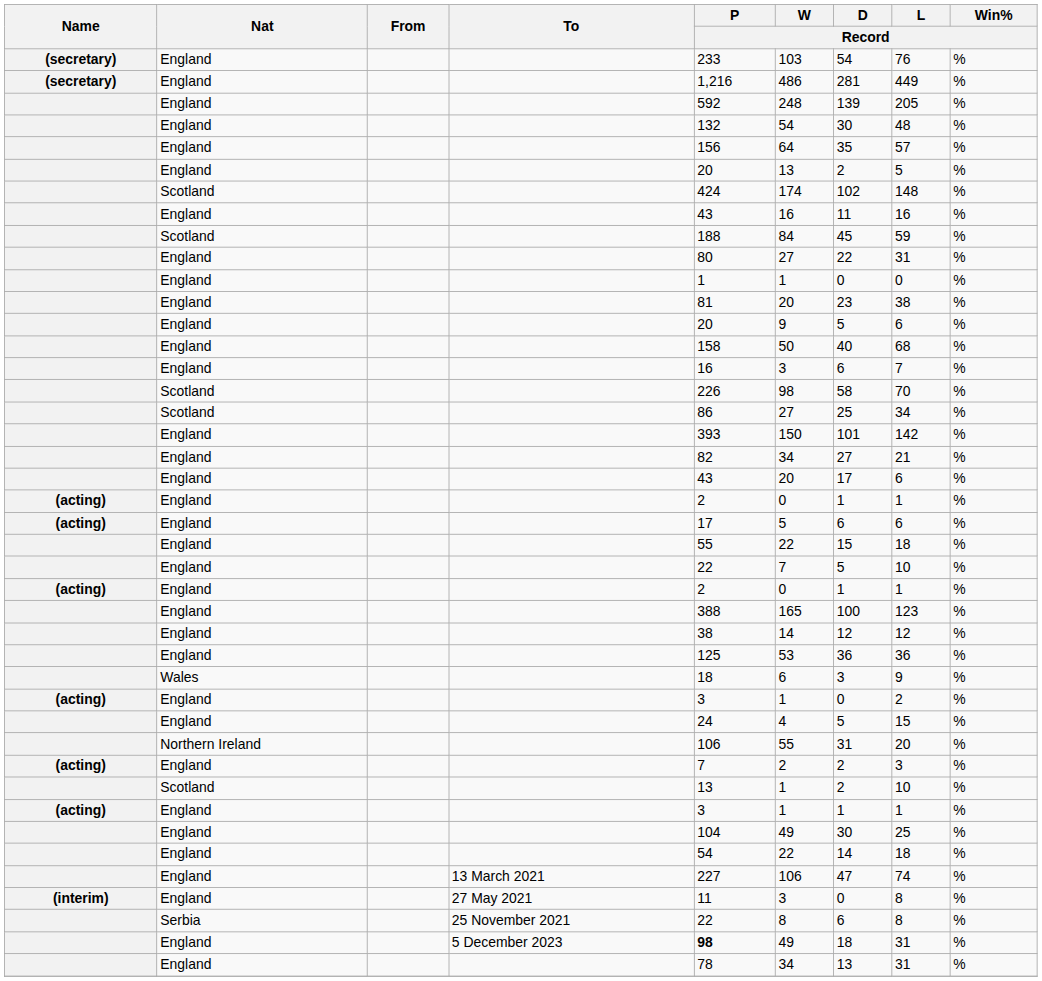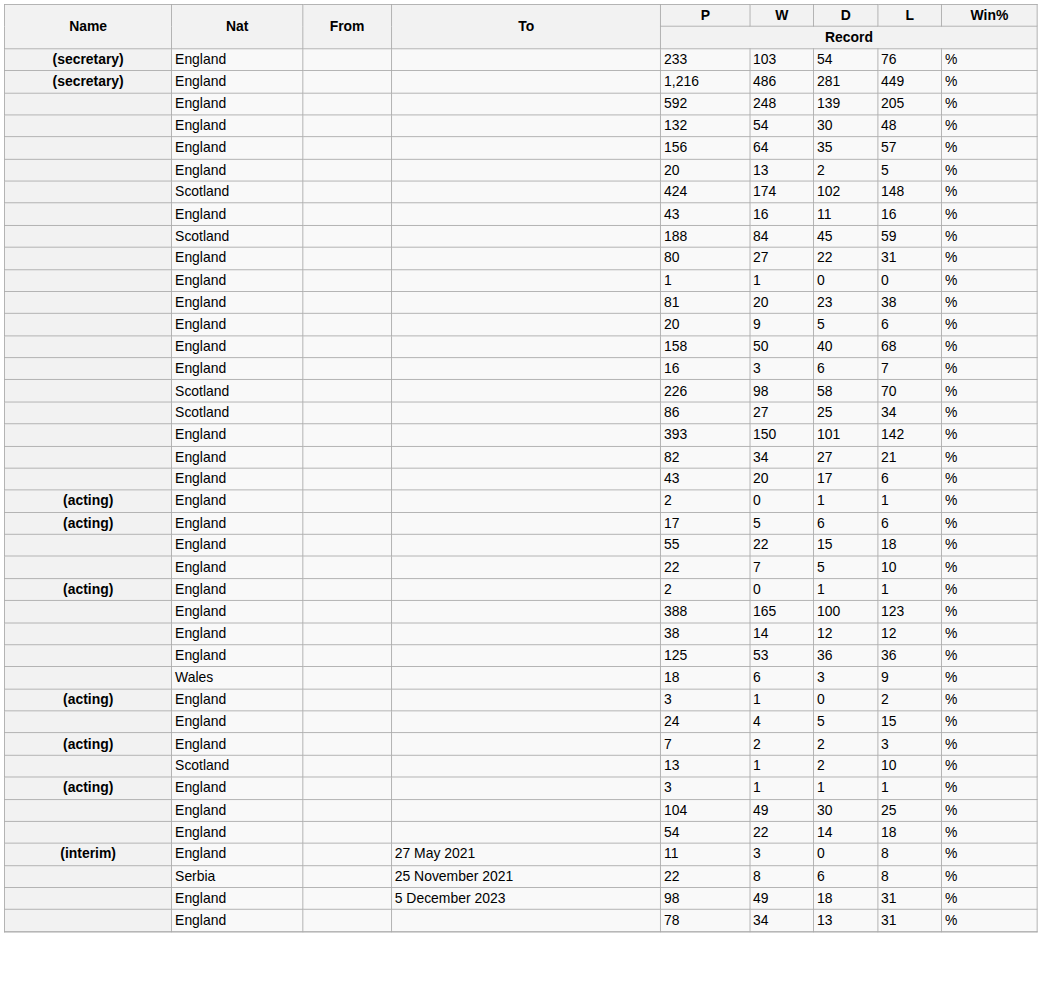- row: Northern Ireland | 106 | 55 | 31 | 20 | %
- row: England | 13 March 2021 | 227 | 106 | 47 | 74 | %
England / 5 December 2023 | P / Record: bold -> normal
